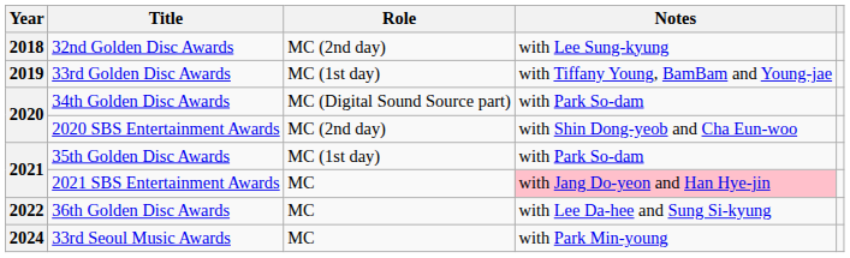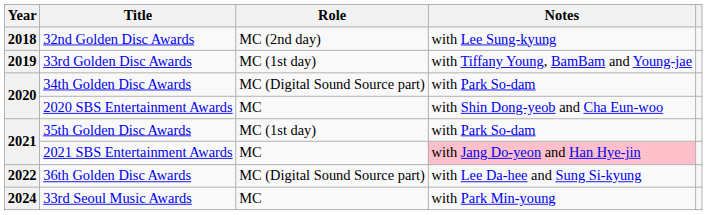2020 SBS Entertainment Awards | Role: MC (2nd day) -> MC
36th Golden Disc Awards | Role: MC -> MC (Digital Sound Source part)
